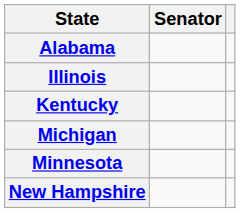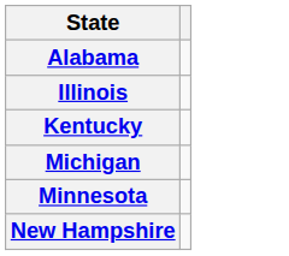- column: Senator
